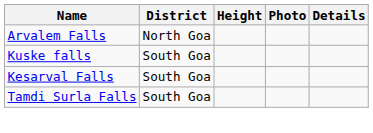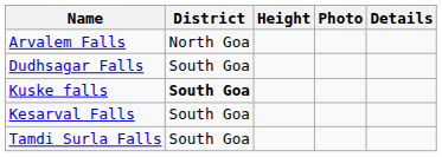+ row: Dudhsagar Falls | South Goa
Kuske falls | District: normal -> bold
